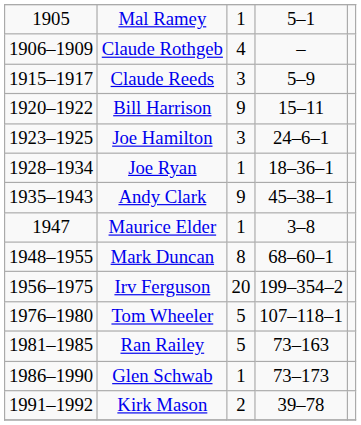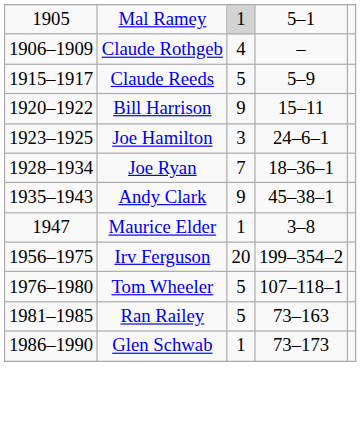Mal Ramey | column 3: no background -> lightgrey background
Claude Reeds | column 3: 3 -> 5
Joe Ryan | column 3: 1 -> 7
- row: 1948–1955 | Mark Duncan | 8 | 68–60–1
- row: 1991–1992 | Kirk Mason | 2 | 39–78
